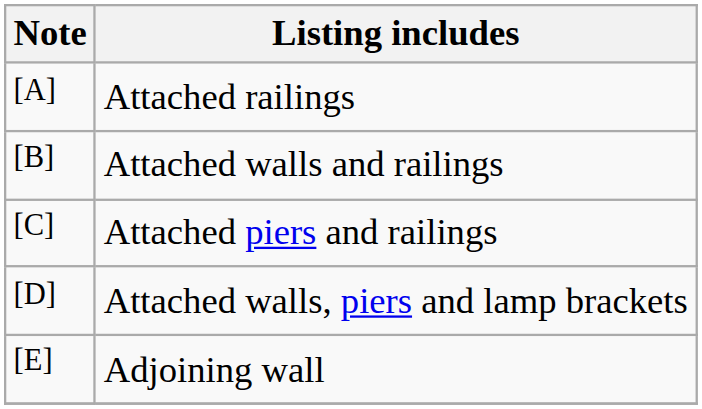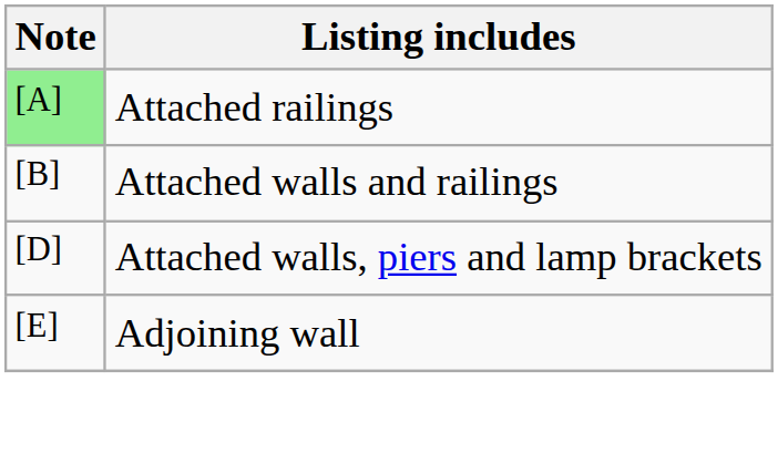Attached railings | Note: no background -> lightgreen background
- row: [C] | Attached piers and railings
